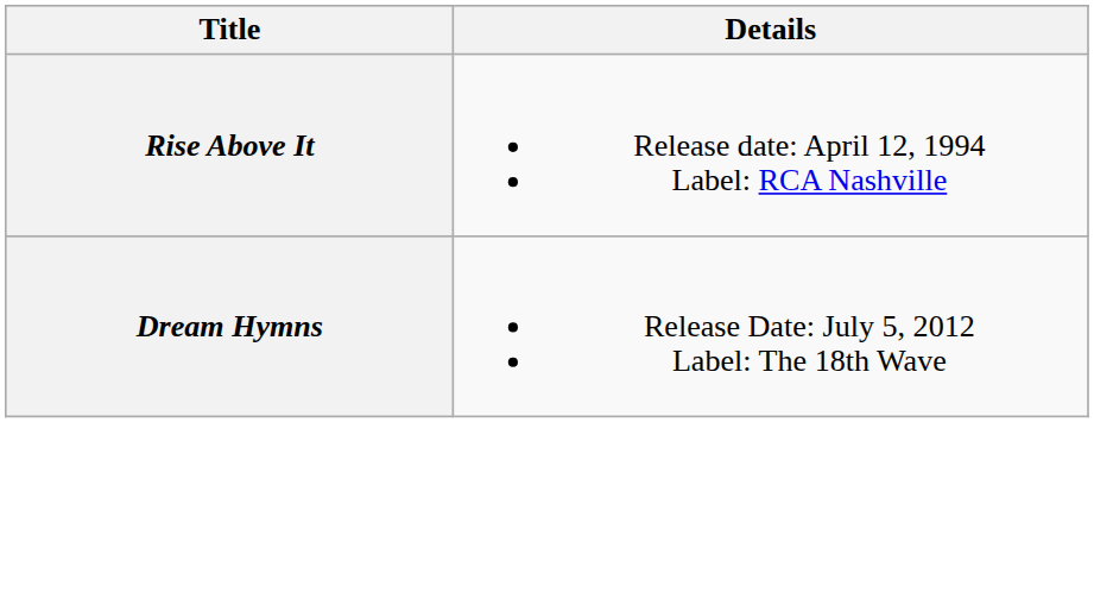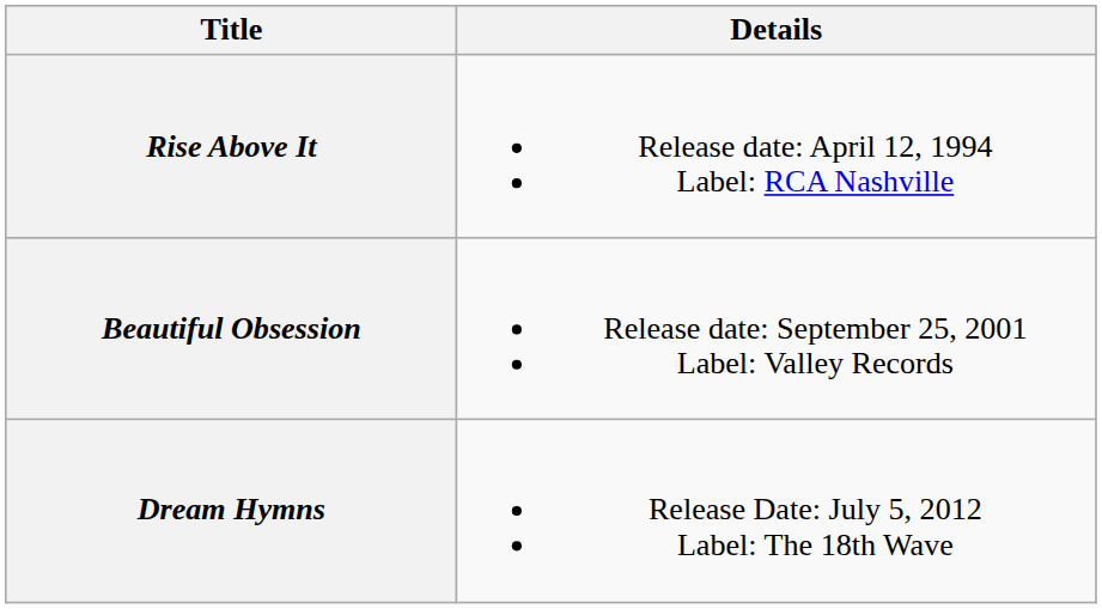+ row: Beautiful Obsession | Release date: September 25, 2001 Label: Valley Records
